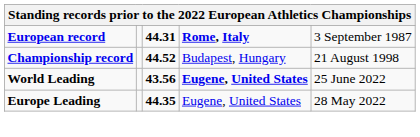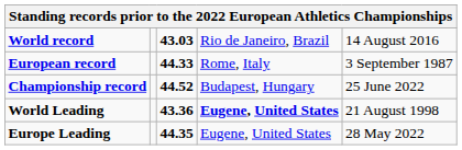+ row: World record | 43.03 | Rio de Janeiro, Brazil | 14 August 2016
European record | column 3: 44.31 -> 44.33
European record | column 4: bold -> normal
Championship record | column 5: 21 August 1998 -> 25 June 2022
World Leading | column 3: 43.56 -> 43.36
World Leading | column 5: 25 June 2022 -> 21 August 1998
